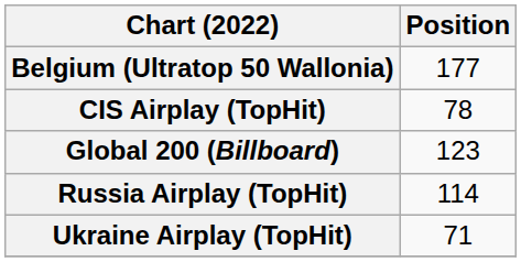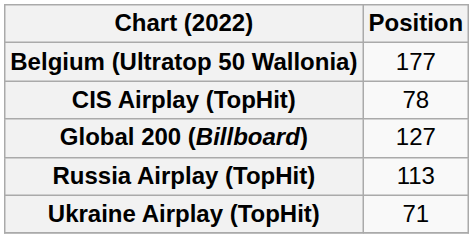Global 200 (Billboard) | Position: 123 -> 127
Russia Airplay (TopHit) | Position: 114 -> 113
